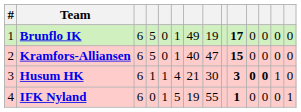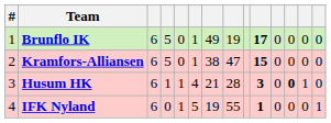Kramfors-Alliansen | column 7: 40 -> 38
Husum HK | column 8: 30 -> 28
Husum HK | column 11: bold -> normal
